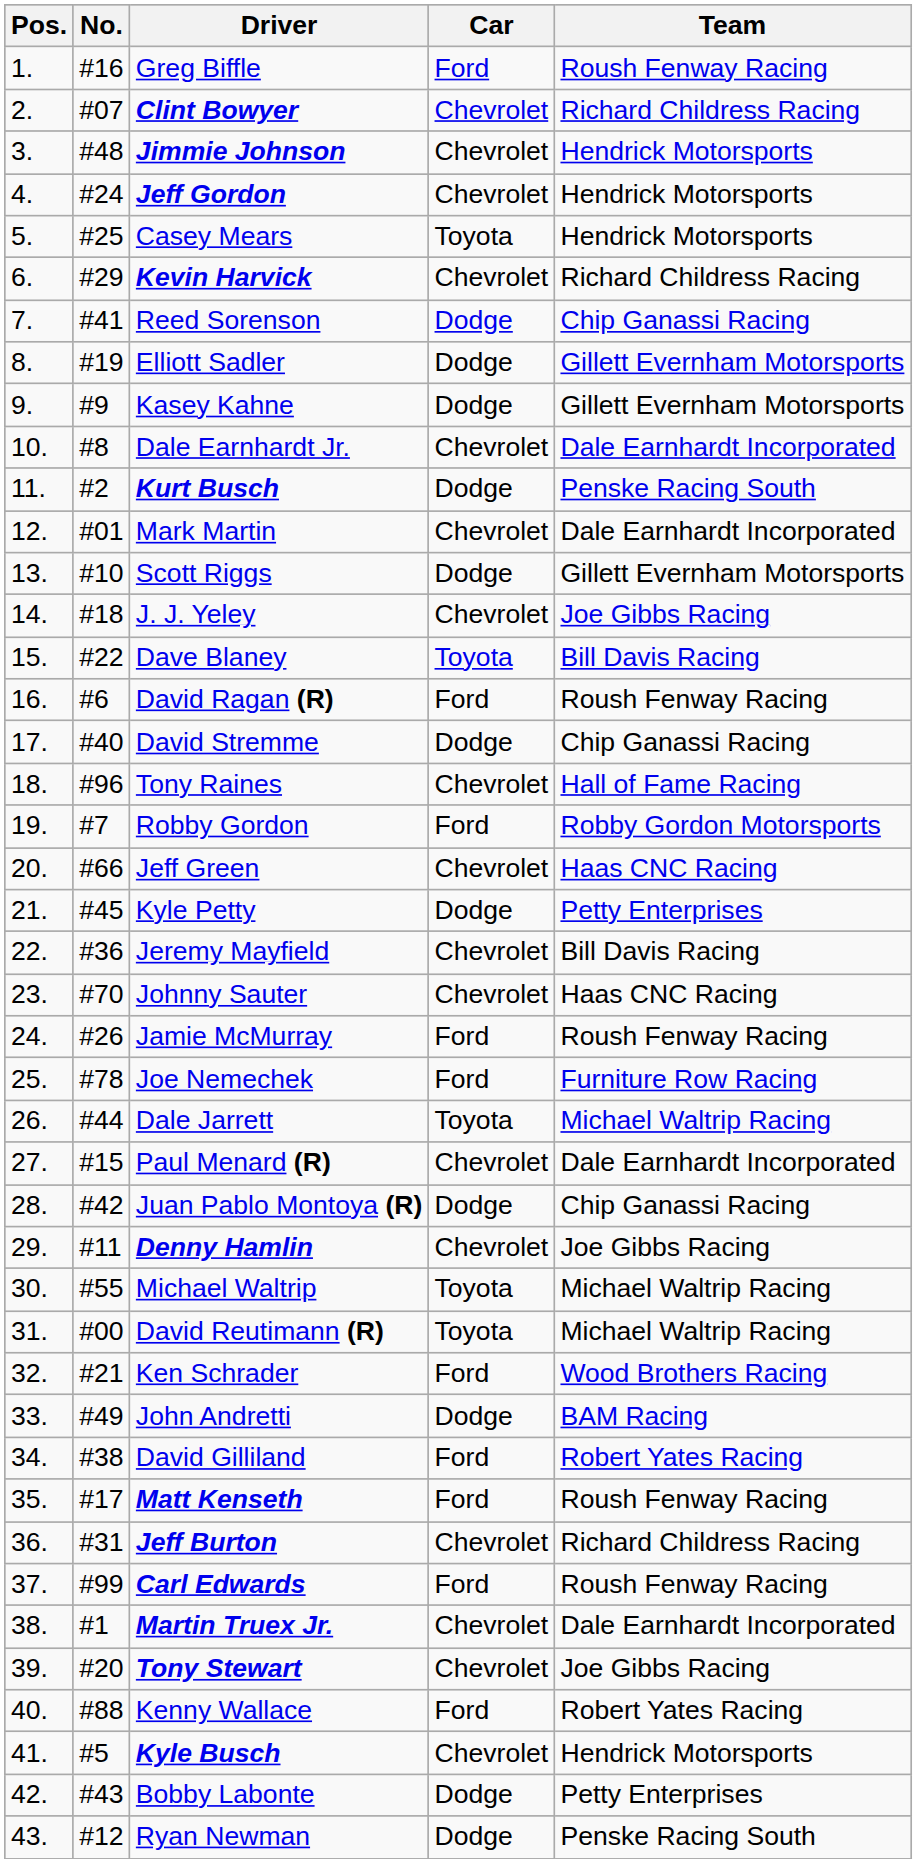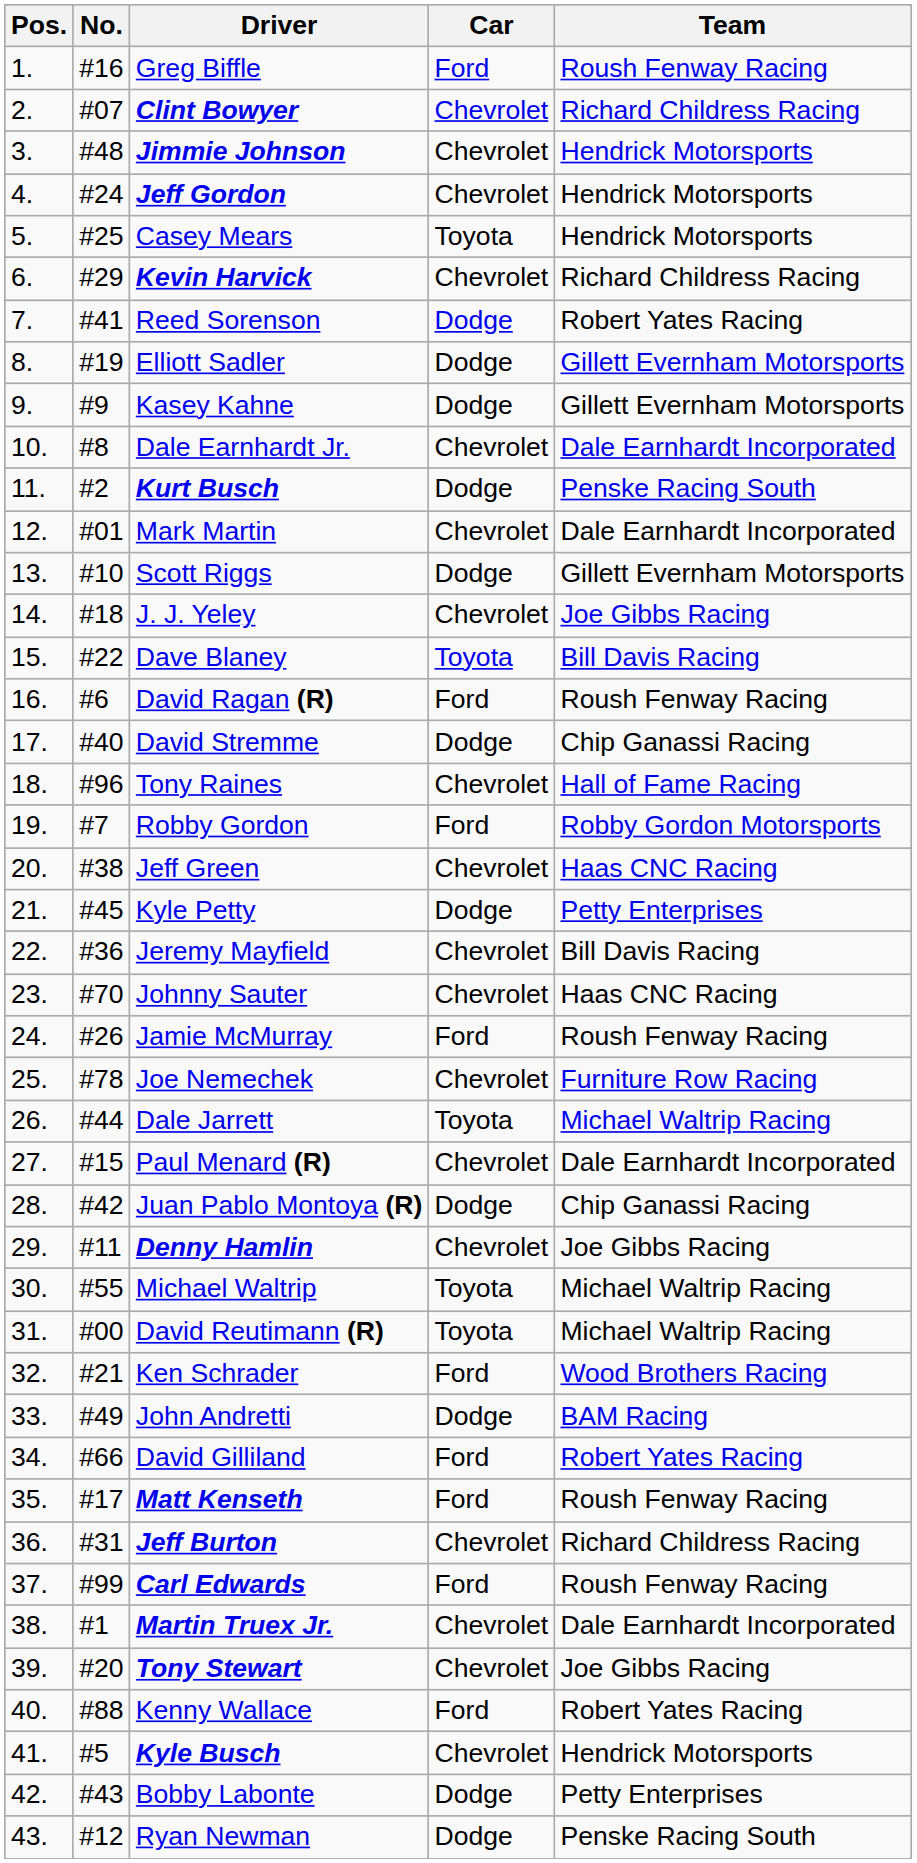Reed Sorenson | Team: Chip Ganassi Racing -> Robert Yates Racing
Jeff Green | No.: #66 -> #38
Joe Nemechek | Car: Ford -> Chevrolet
David Gilliland | No.: #38 -> #66
